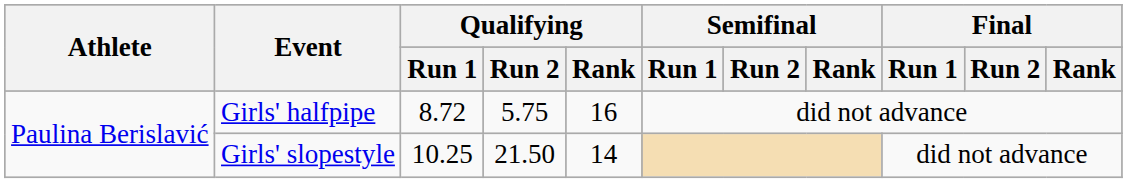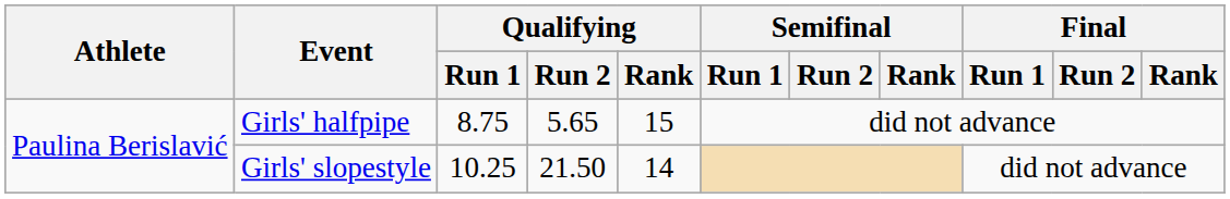Girls' halfpipe | Qualifying / Run 1: 8.72 -> 8.75
Girls' halfpipe | Qualifying / Run 2: 5.75 -> 5.65
Girls' halfpipe | Qualifying / Rank: 16 -> 15
